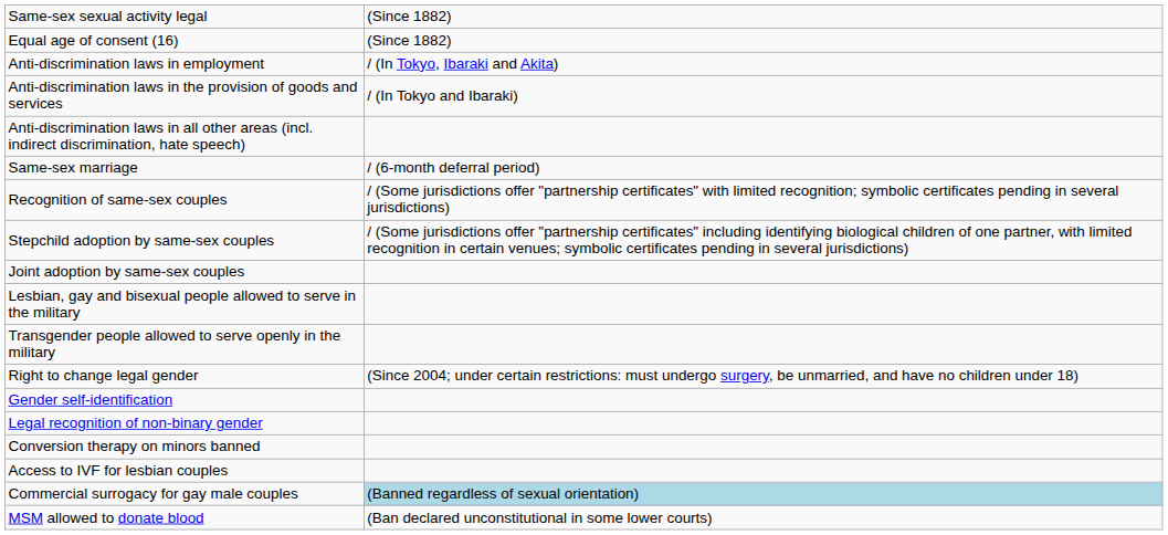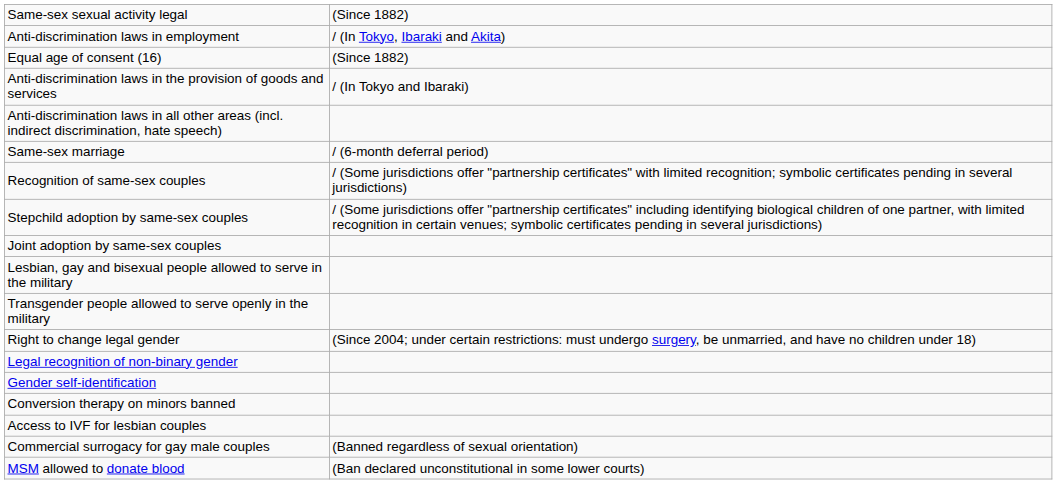rows swapped: Equal age of consent (16) <-> Anti-discrimination laws in employment
rows swapped: Gender self-identification <-> Legal recognition of non-binary gender
Commercial surrogacy for gay male couples | column 2: lightblue background -> no background
